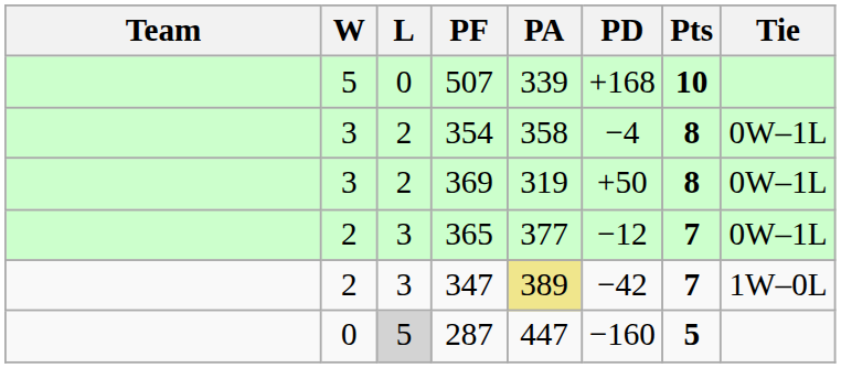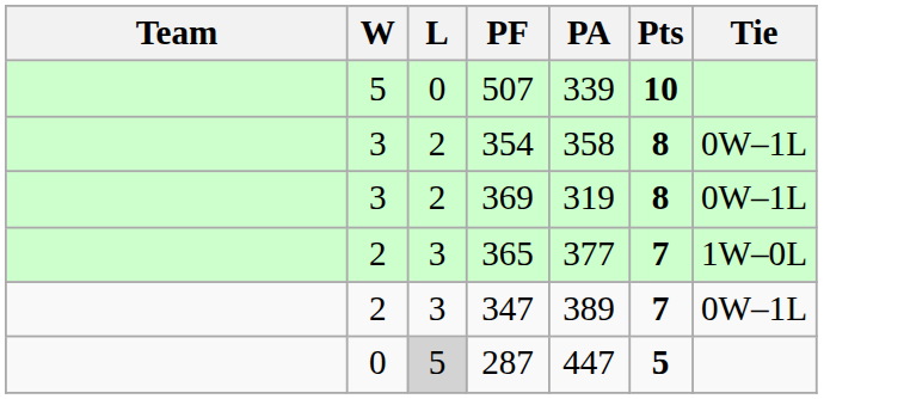- column: PD | +168 | −4 | +50 | −12 | −42 | −160
365 | Tie: 0W–1L -> 1W–0L
347 | PA: khaki background -> no background
347 | Tie: 1W–0L -> 0W–1L
